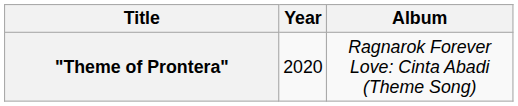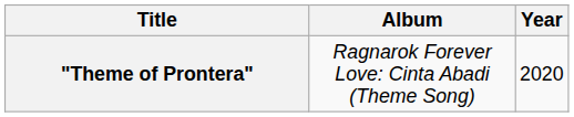columns swapped: Year <-> Album
